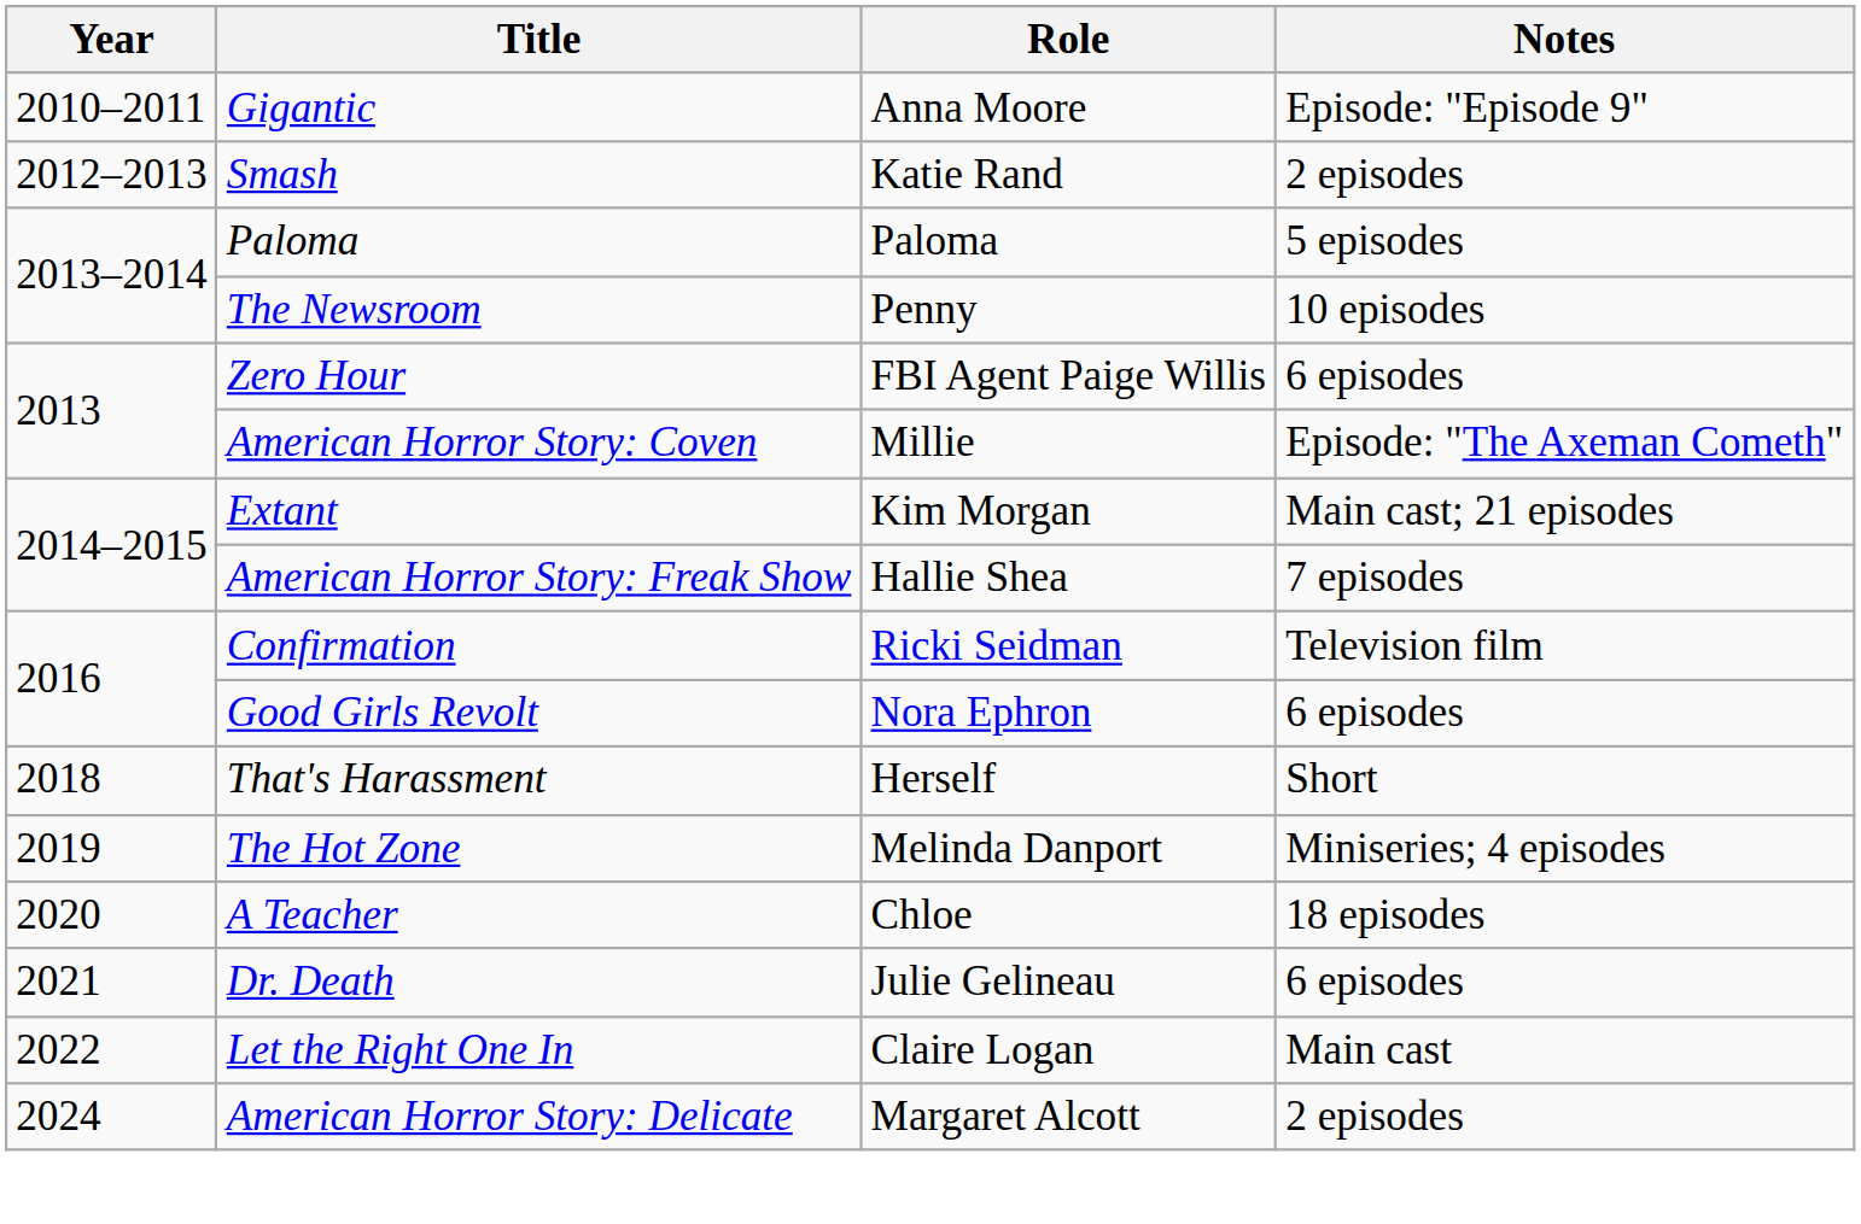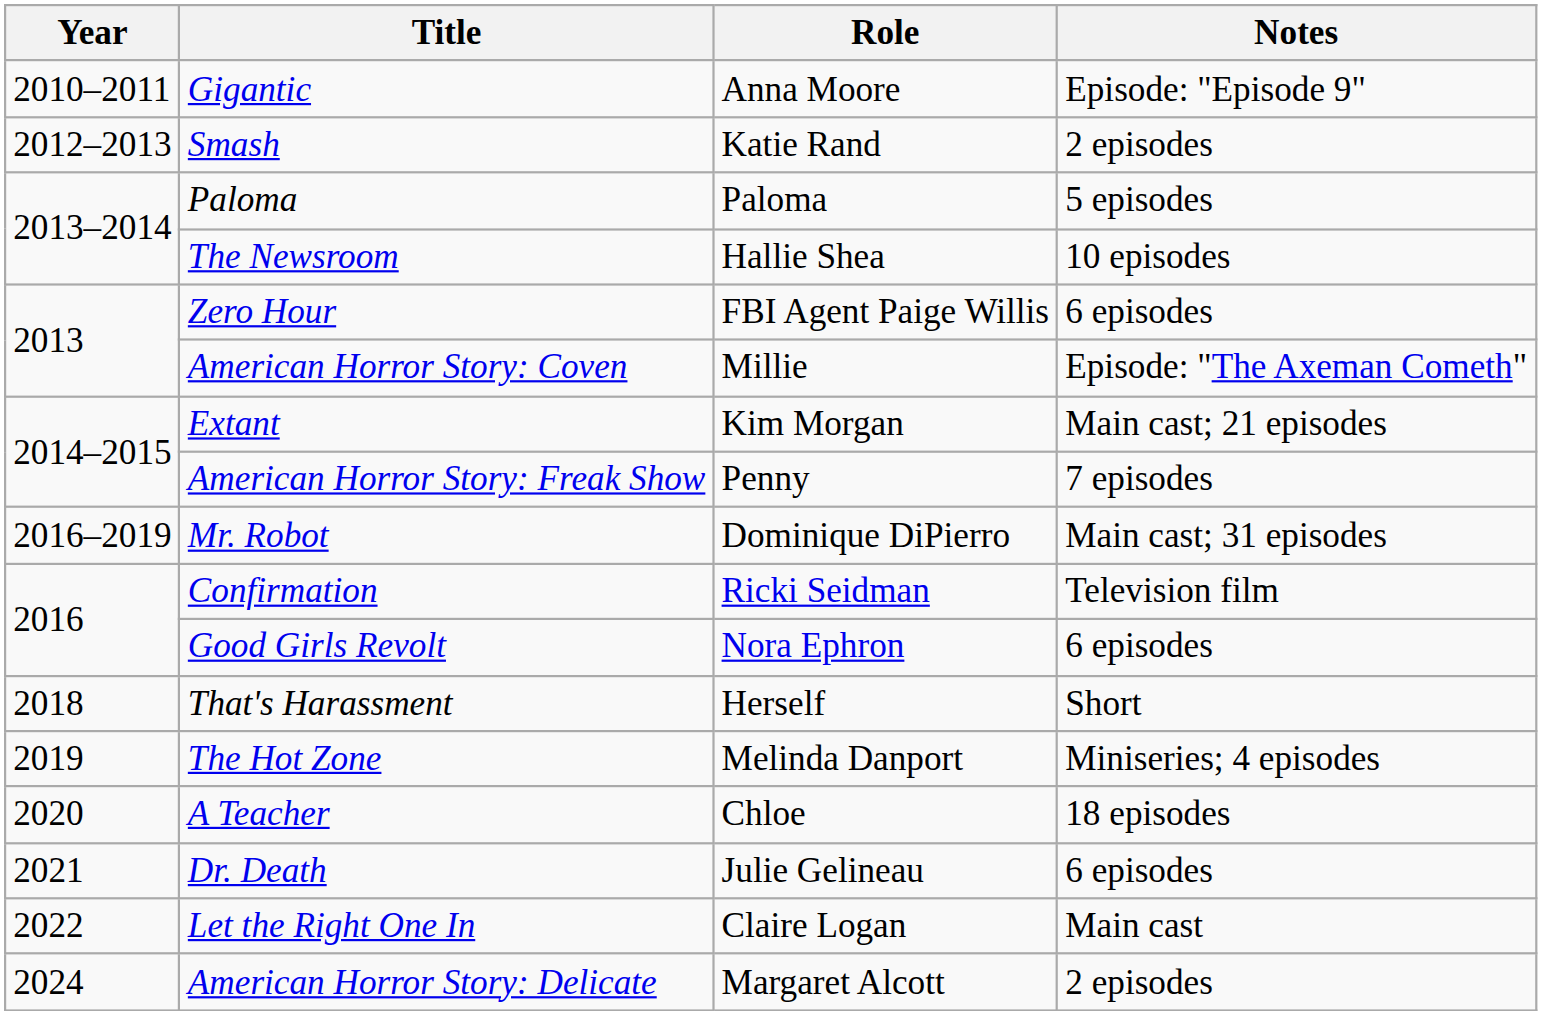The Newsroom | Role: Penny -> Hallie Shea
American Horror Story: Freak Show | Role: Hallie Shea -> Penny
+ row: 2016–2019 | Mr. Robot | Dominique DiPierro | Main cast; 31 episodes
